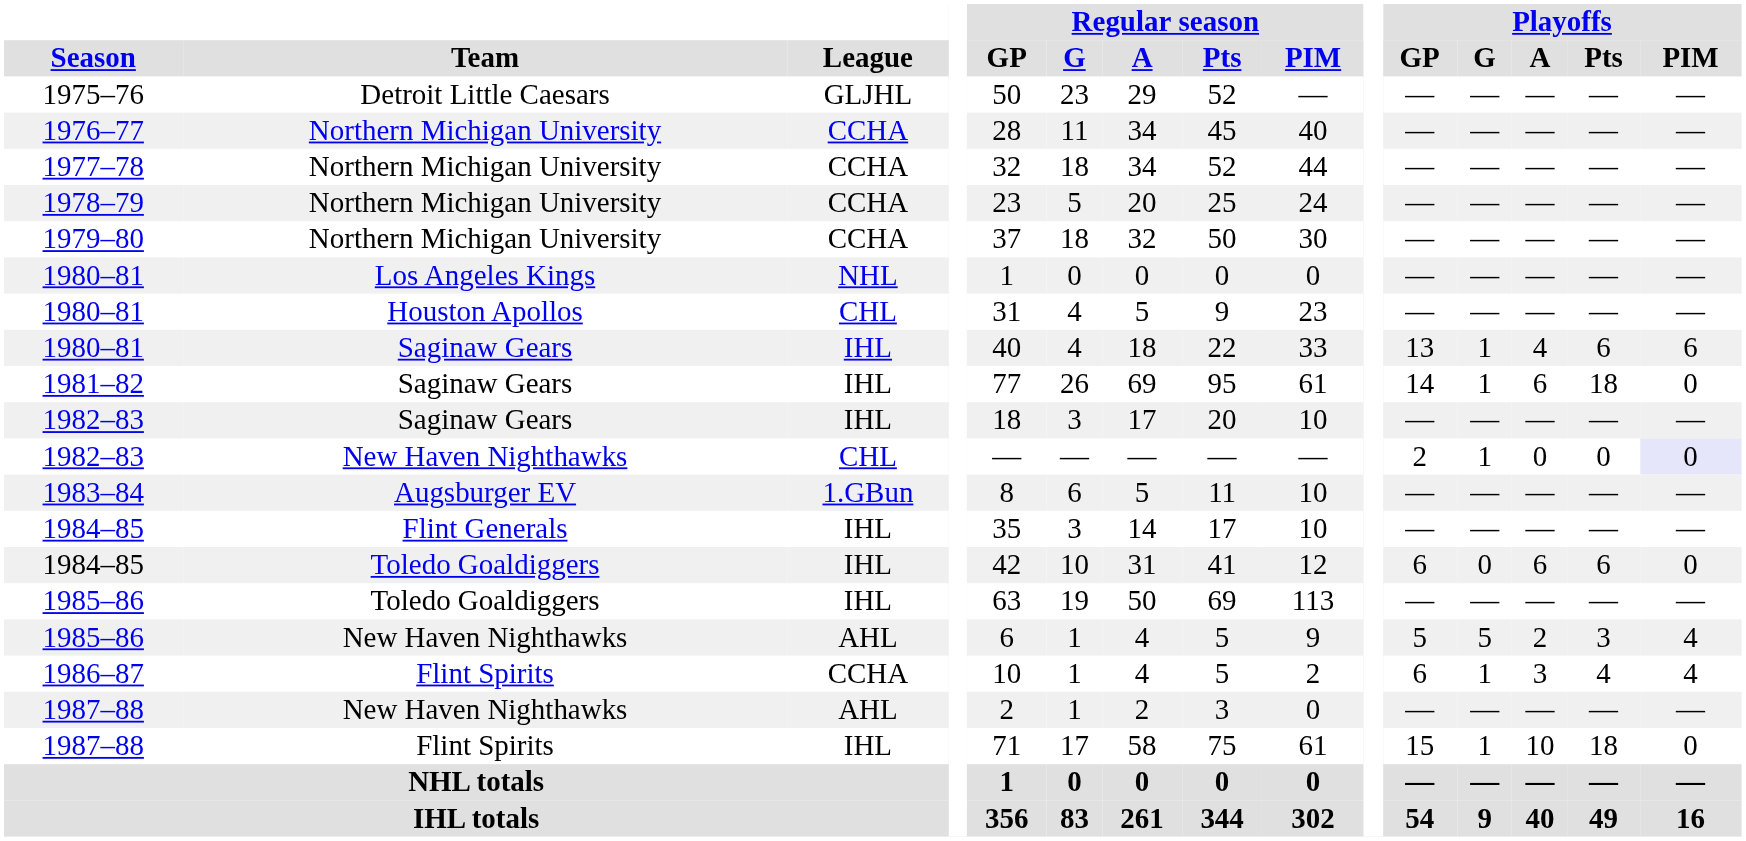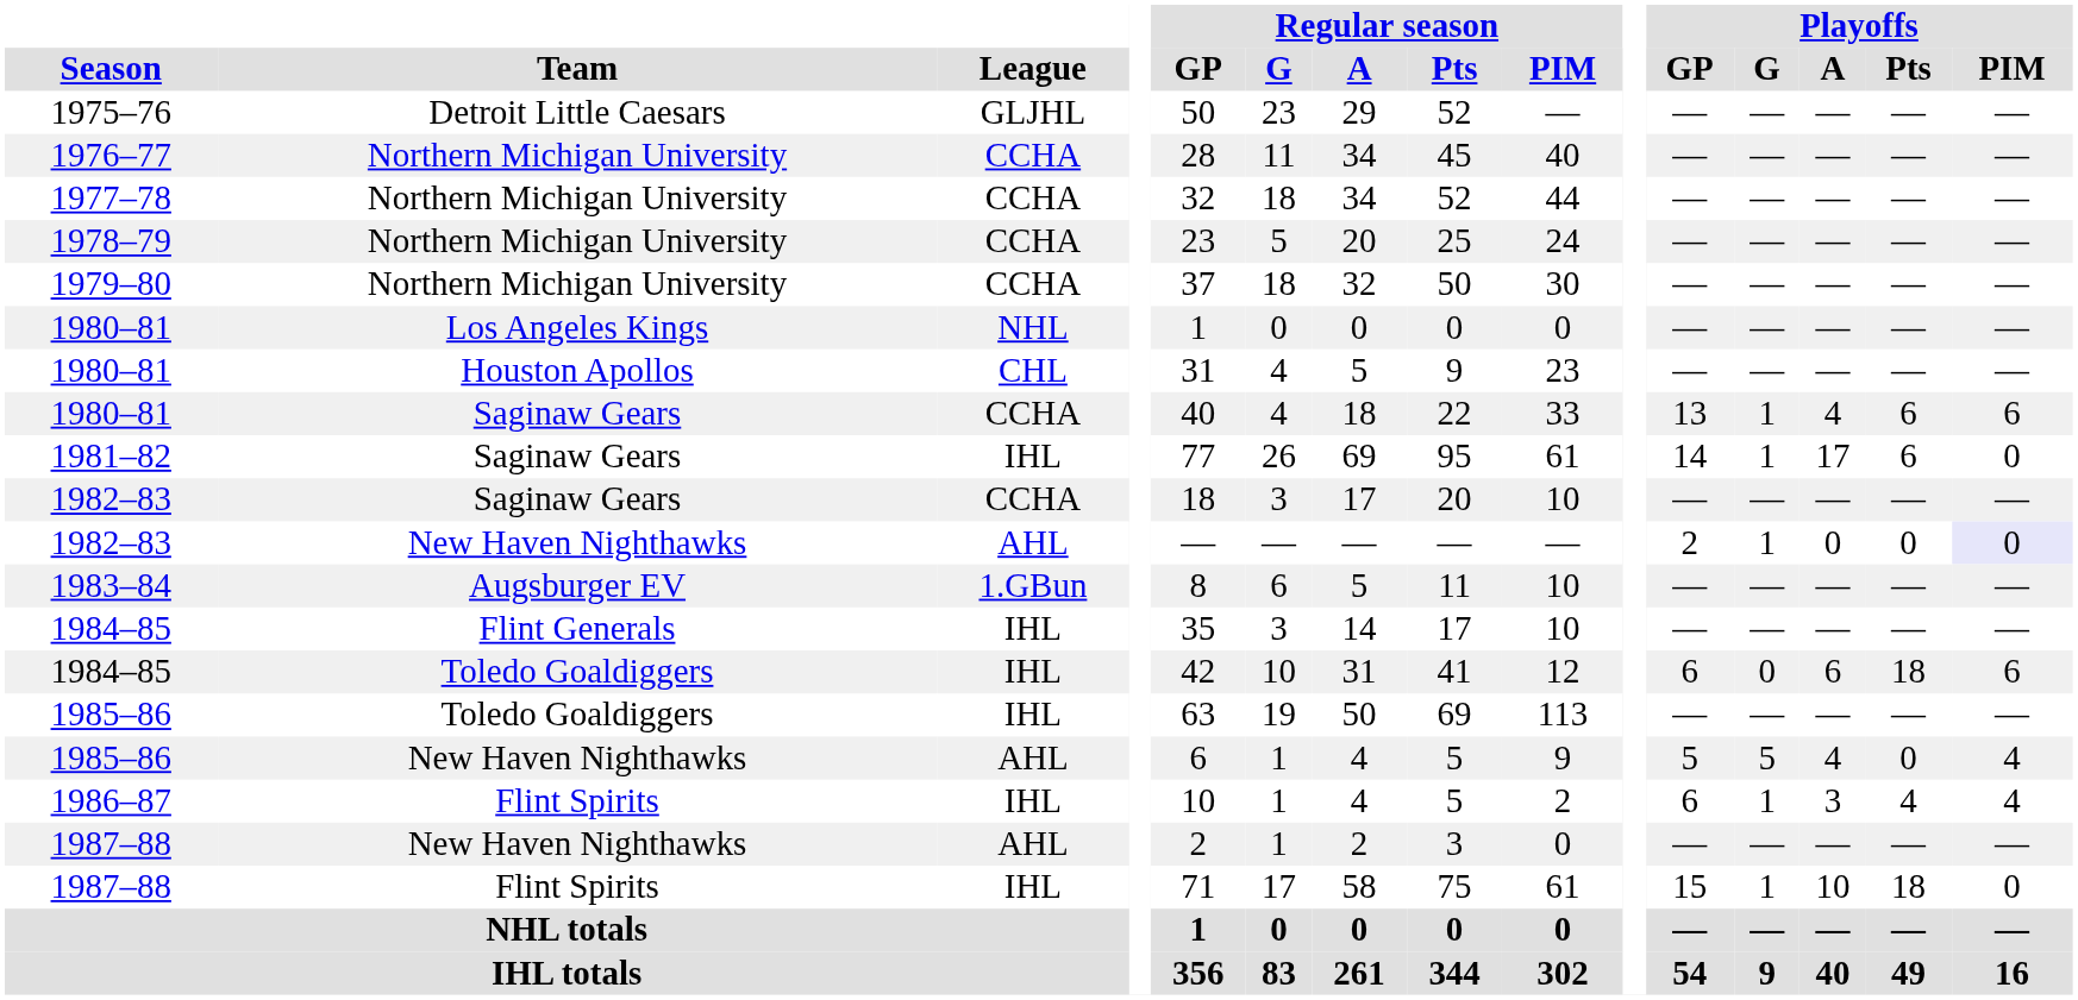1980–81 / Saginaw Gears | League: IHL -> CCHA
1981–82 | Playoffs / A: 6 -> 17
1981–82 | Playoffs / Pts: 18 -> 6
1982–83 / Saginaw Gears | League: IHL -> CCHA
1982–83 / New Haven Nighthawks | League: CHL -> AHL
1984–85 / Toledo Goaldiggers | Playoffs / Pts: 6 -> 18
1984–85 / Toledo Goaldiggers | Playoffs / PIM: 0 -> 6
1985–86 / New Haven Nighthawks | Playoffs / A: 2 -> 4
1985–86 / New Haven Nighthawks | Playoffs / Pts: 3 -> 0
1986–87 | League: CCHA -> IHL
